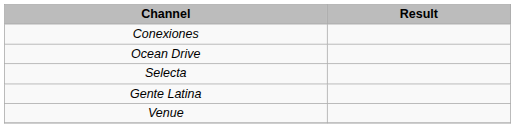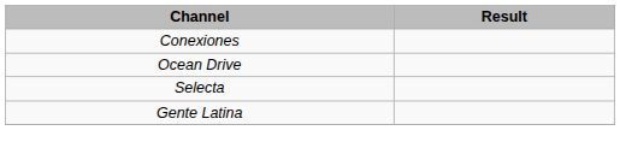- row: Venue
